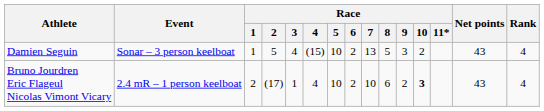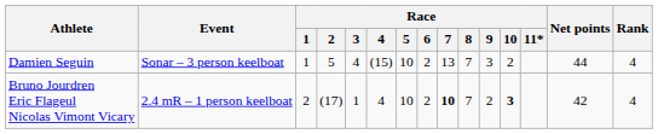Damien Seguin | Race / 8: 5 -> 7
Damien Seguin | Net points: 43 -> 44
Bruno Jourdren Eric Flageul Nicolas Vimont Vicary | Race / 7: normal -> bold
Bruno Jourdren Eric Flageul Nicolas Vimont Vicary | Race / 8: 6 -> 7
Bruno Jourdren Eric Flageul Nicolas Vimont Vicary | Net points: 43 -> 42
